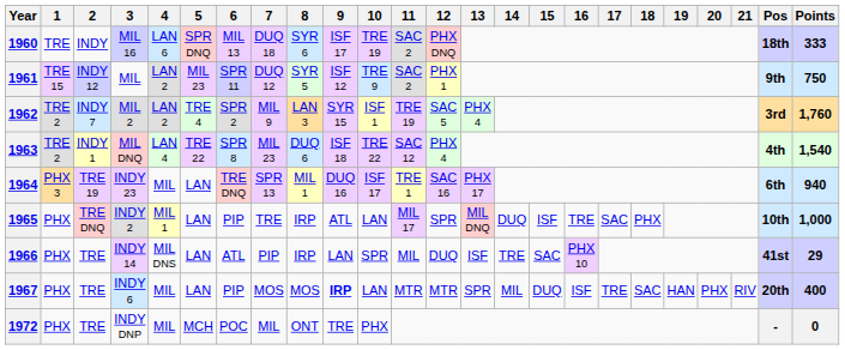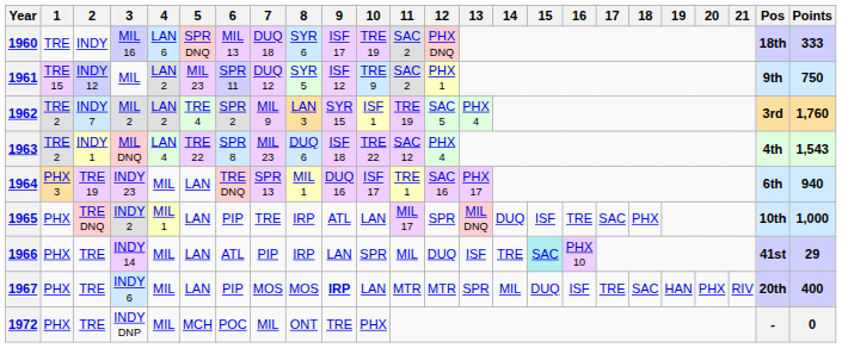1963 | Points: 1,540 -> 1,543
1966 | 4: MIL DNS -> MIL
1966 | 15: no background -> paleturquoise background
